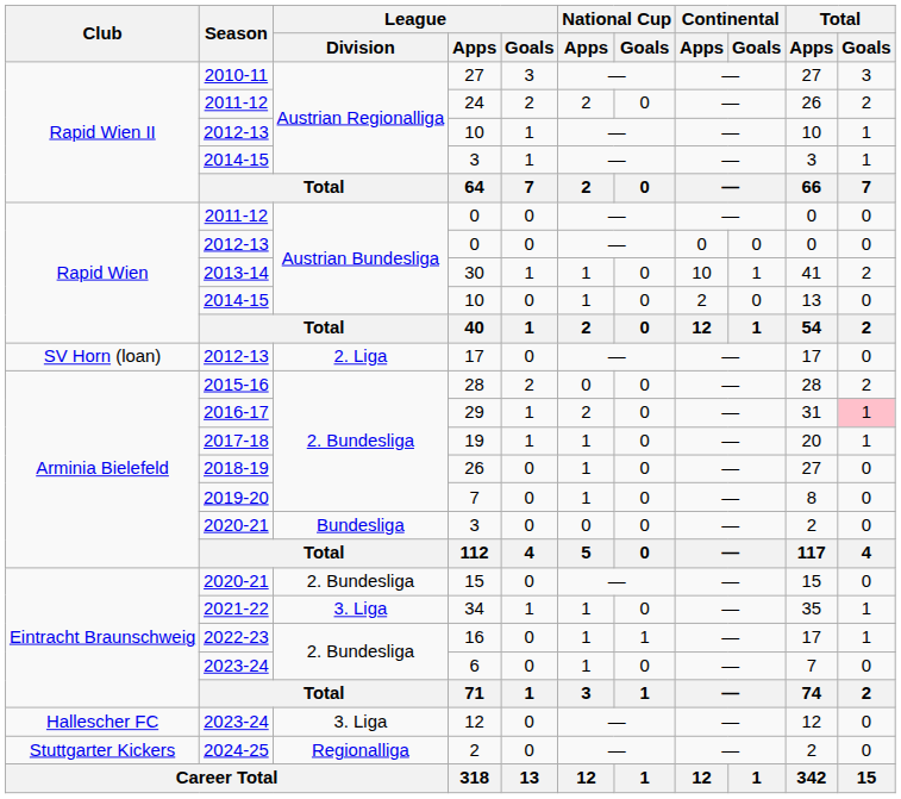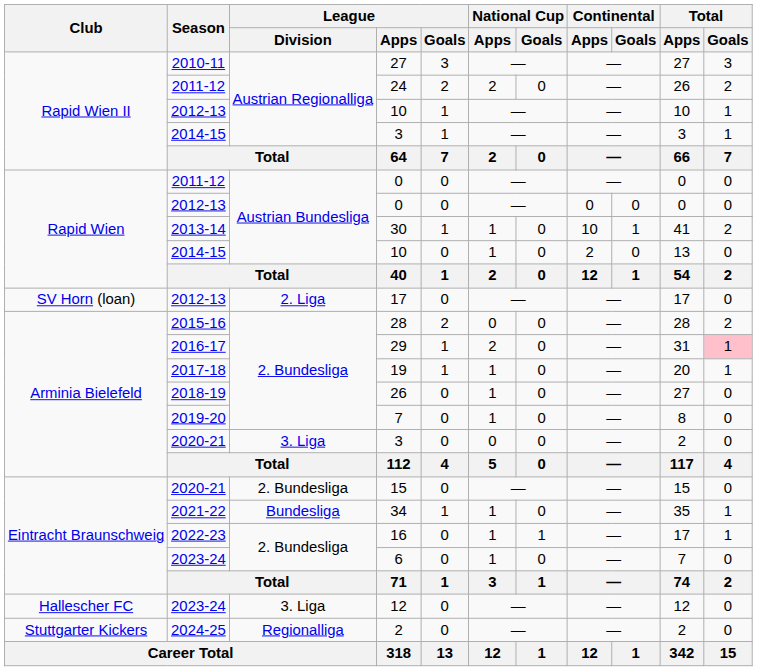2020-21 / 3 | League / Division: Bundesliga -> 3. Liga
34 | League / Division: 3. Liga -> Bundesliga
